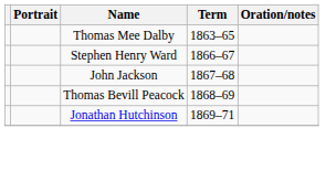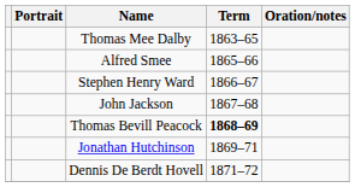+ row: Alfred Smee | 1865–66
Thomas Bevill Peacock | Term: normal -> bold
+ row: Dennis De Berdt Hovell | 1871–72
